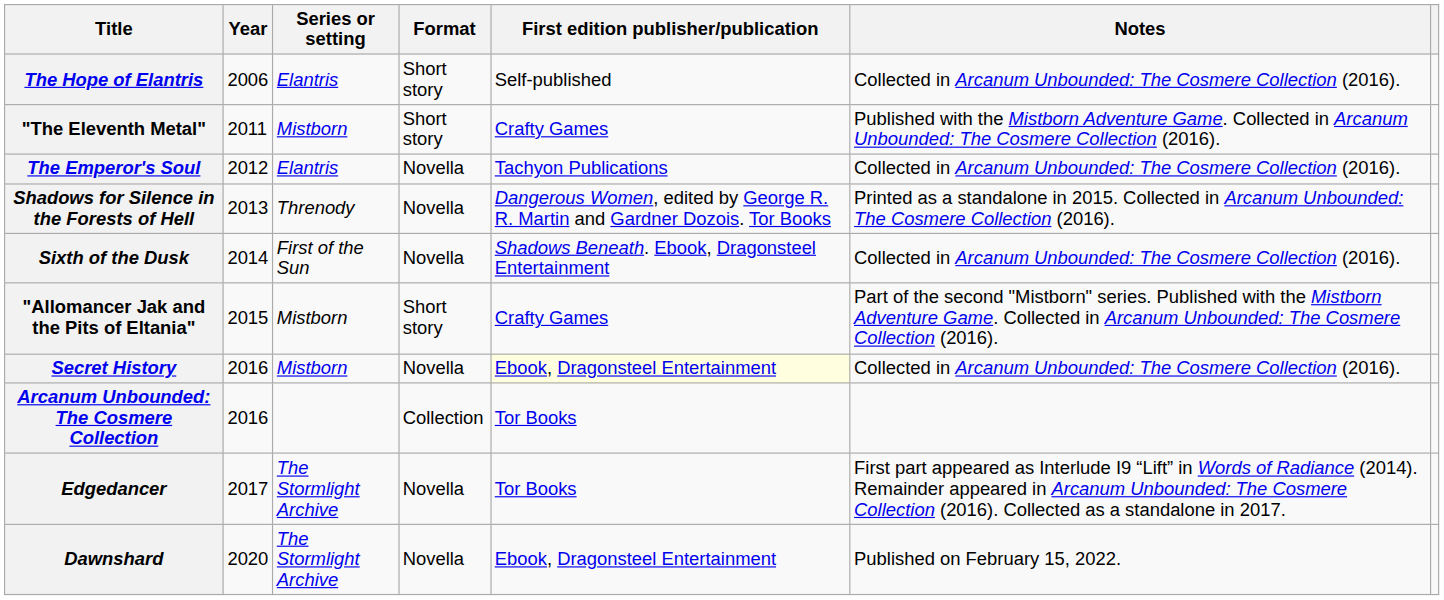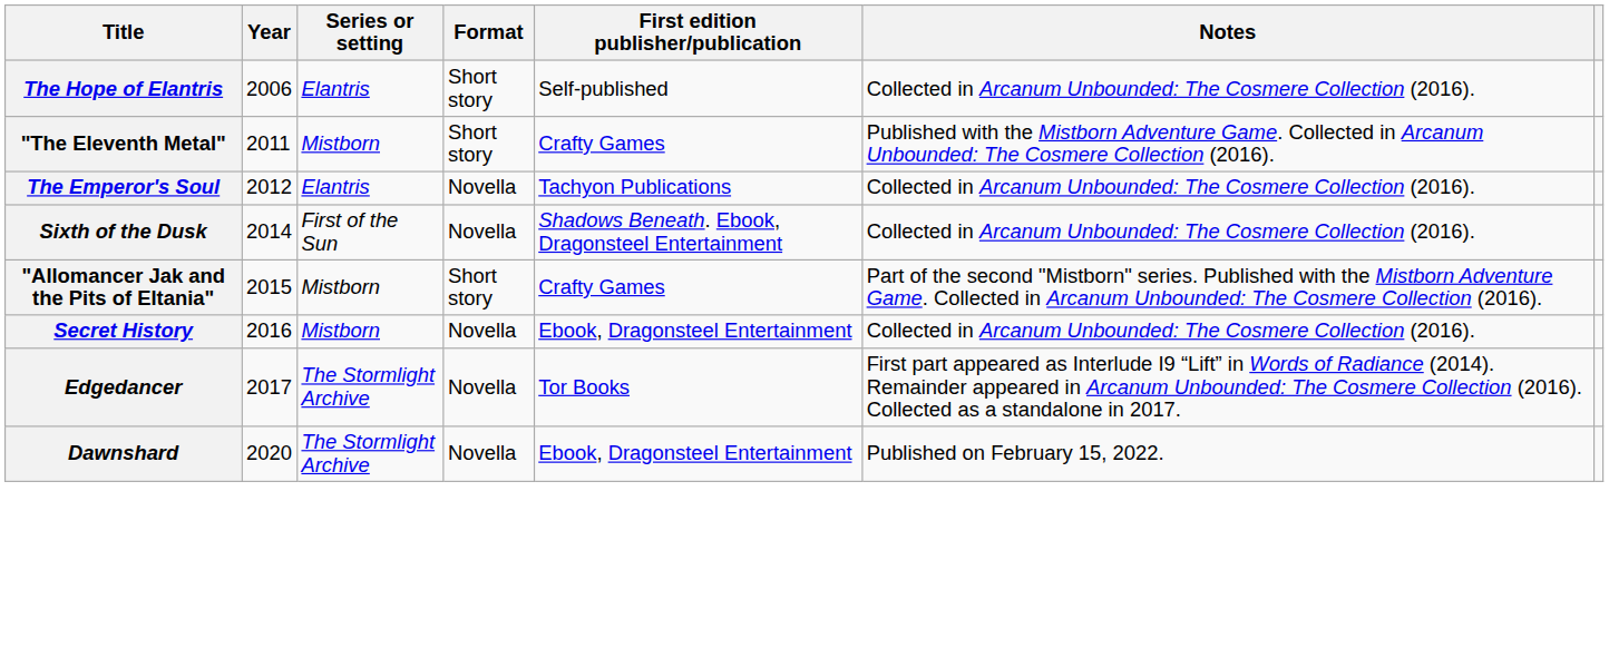- row: Shadows for Silence in the Forests of Hell | 2013 | Threnody | Novella | Dangerous Women, edited by George R. R. Martin and Gardner Dozois. Tor Books | Printed as a standalone in 2015. Collected in Arcanum Unbounded: The Cosmere Collection (2016).
Secret History | First edition publisher/publication: lightyellow background -> no background
- row: Arcanum Unbounded: The Cosmere Collection | 2016 | Collection | Tor Books
